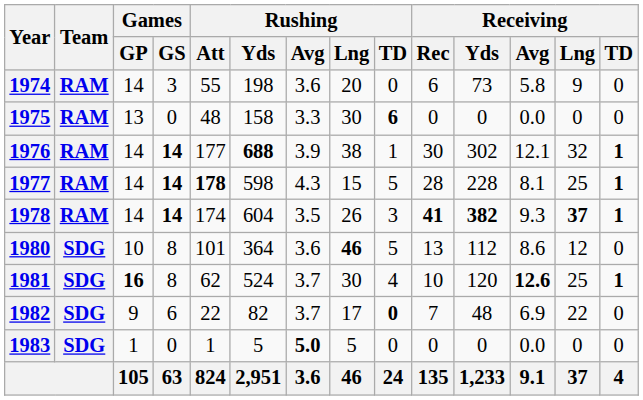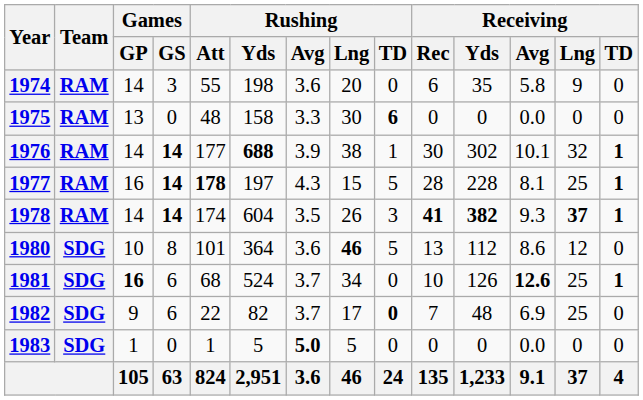1974 | Receiving / Yds: 73 -> 35
1976 | Receiving / Avg: 12.1 -> 10.1
1977 | Games / GP: 14 -> 16
1977 | Rushing / Yds: 598 -> 197
1981 | Games / GS: 8 -> 6
1981 | Rushing / Att: 62 -> 68
1981 | Rushing / Lng: 30 -> 34
1981 | Rushing / TD: 4 -> 0
1981 | Receiving / Yds: 120 -> 126
1982 | Receiving / Lng: 22 -> 25
